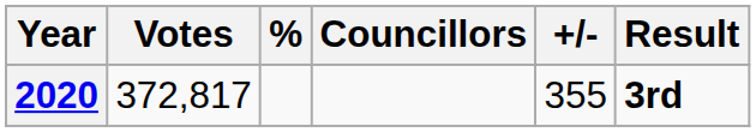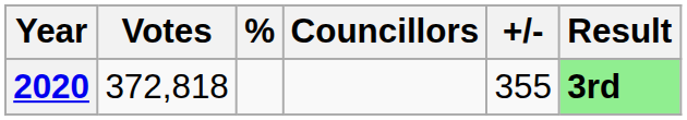2020 | Votes: 372,817 -> 372,818
2020 | Result: no background -> lightgreen background
